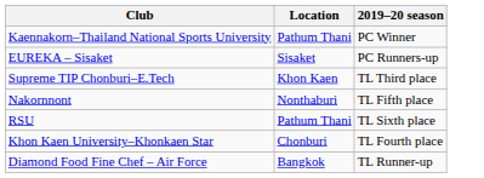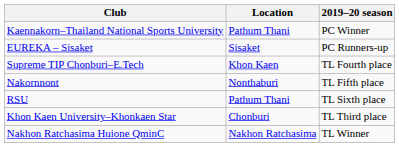Supreme TIP Chonburi–E.Tech | 2019–20 season: TL Third place -> TL Fourth place
Khon Kaen University–Khonkaen Star | 2019–20 season: TL Fourth place -> TL Third place
+ row: Nakhon Ratchasima Huione QminC | Nakhon Ratchasima | TL Winner
- row: Diamond Food Fine Chef – Air Force | Bangkok | TL Runner-up
